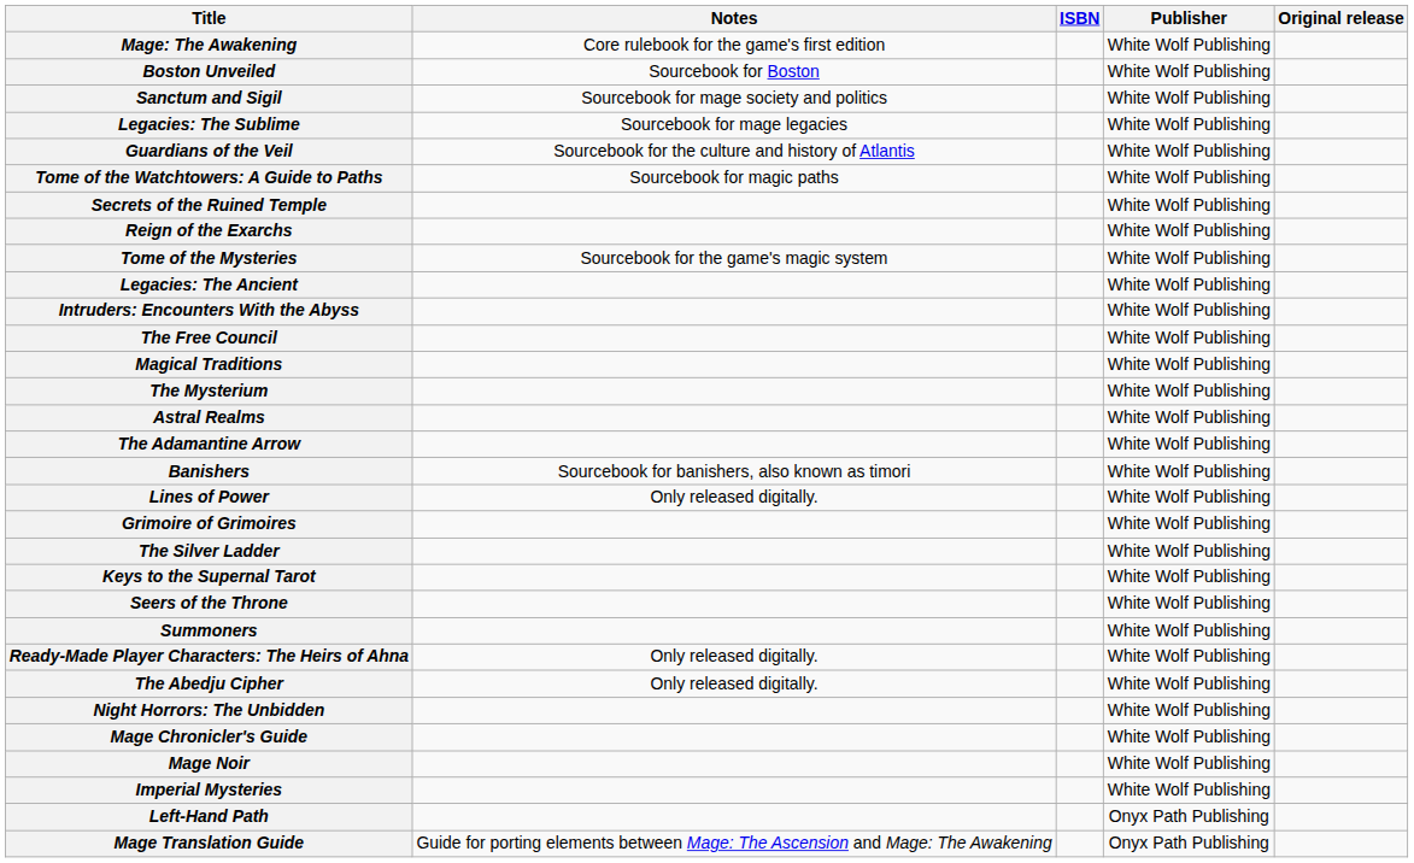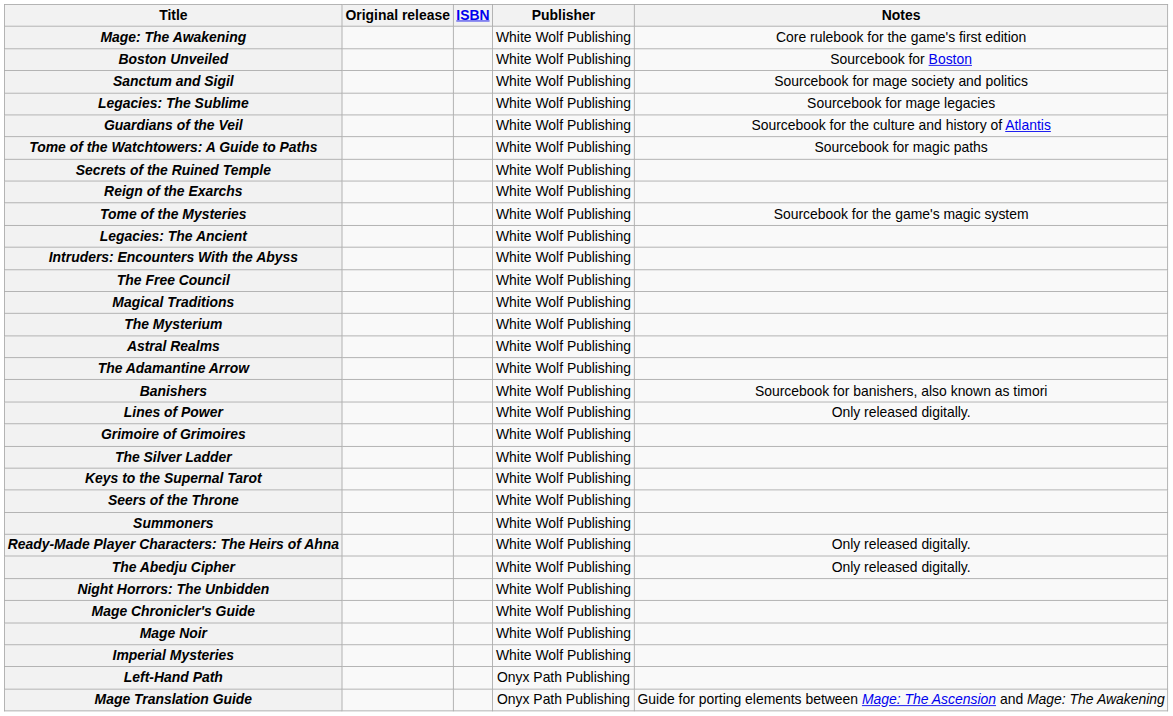columns swapped: Original release <-> Notes
